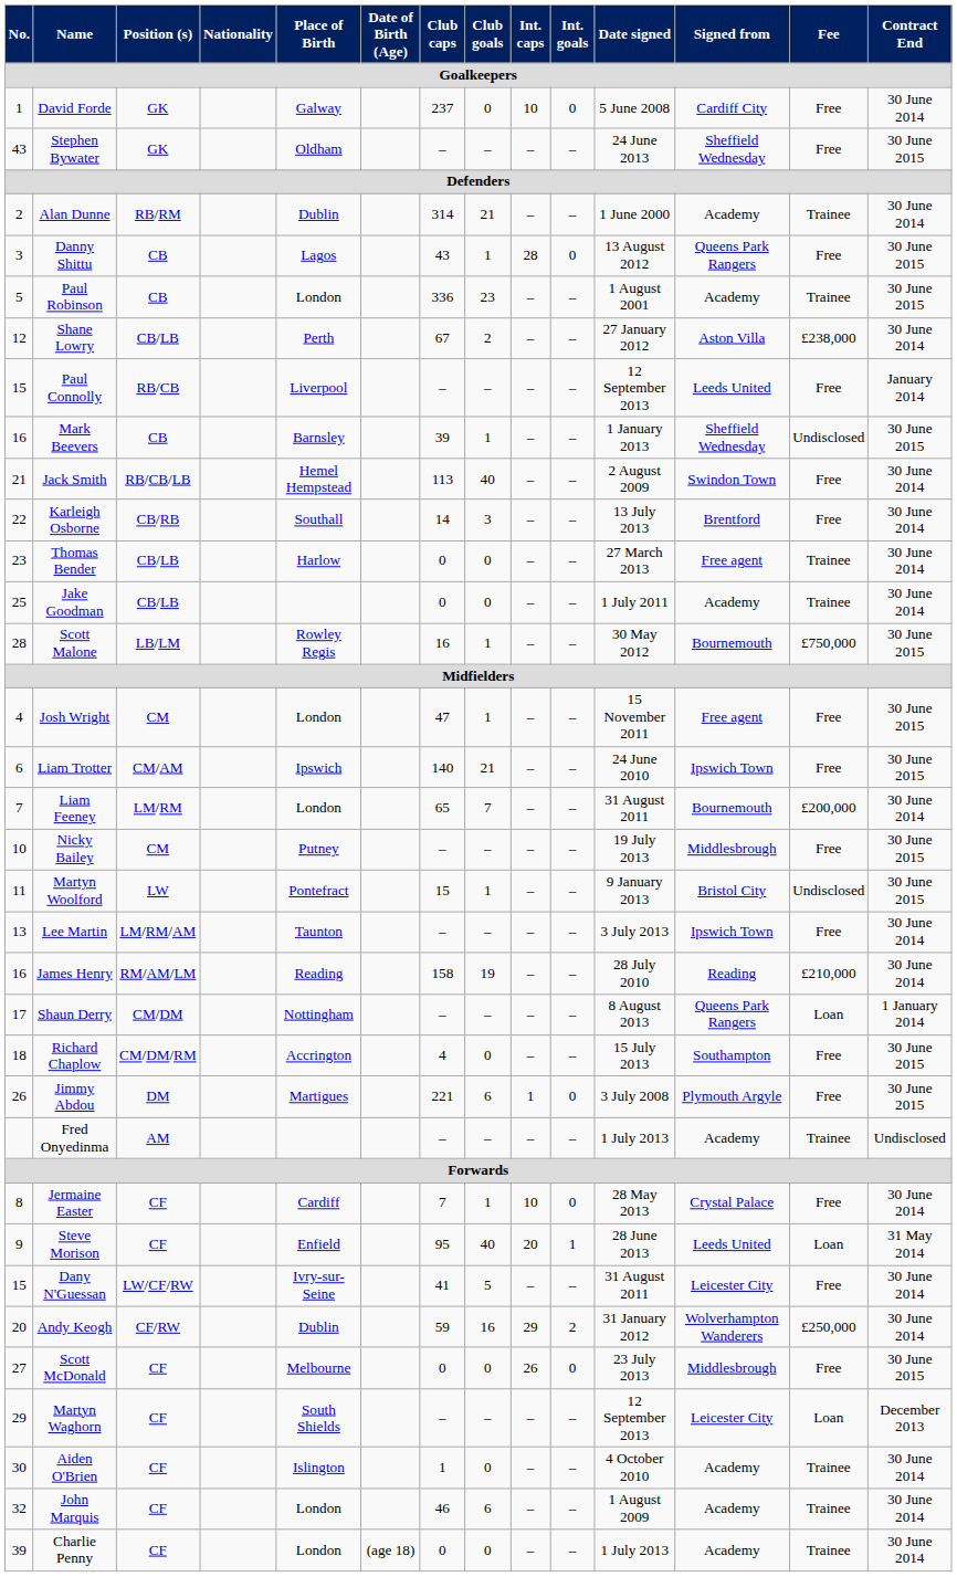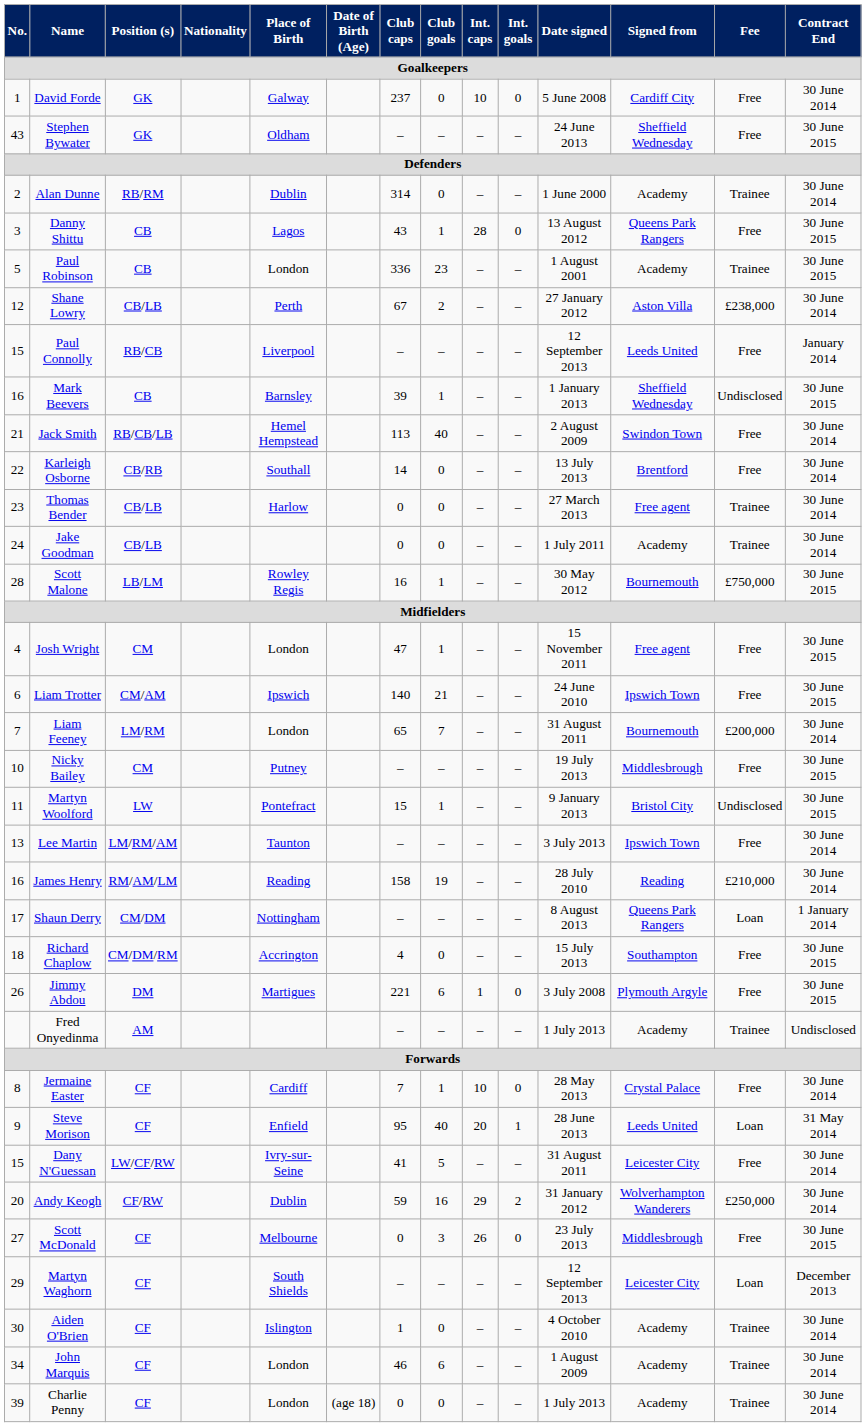Alan Dunne | Club goals: 21 -> 0
Karleigh Osborne | Club goals: 3 -> 0
Jake Goodman | No.: 25 -> 24
Scott McDonald | Club goals: 0 -> 3
John Marquis | No.: 32 -> 34
